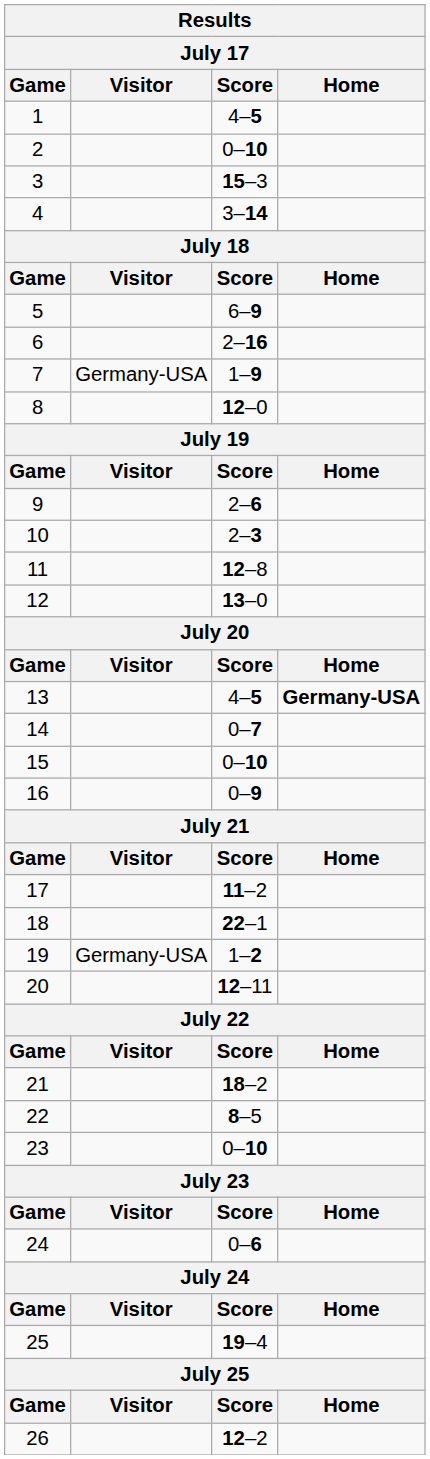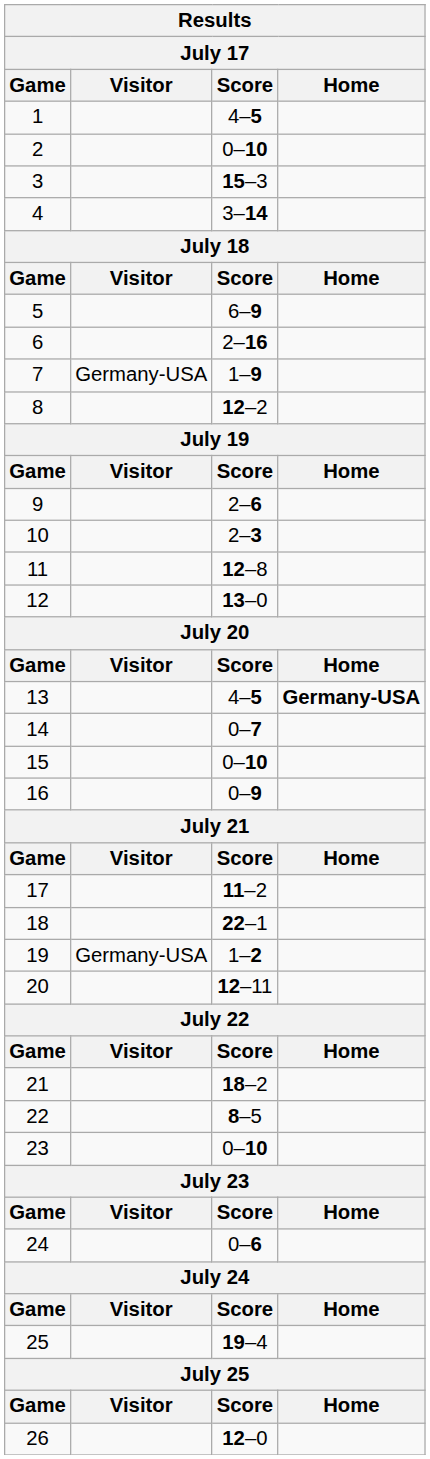8 | Score: 12–0 -> 12–2
26 | Score: 12–2 -> 12–0
